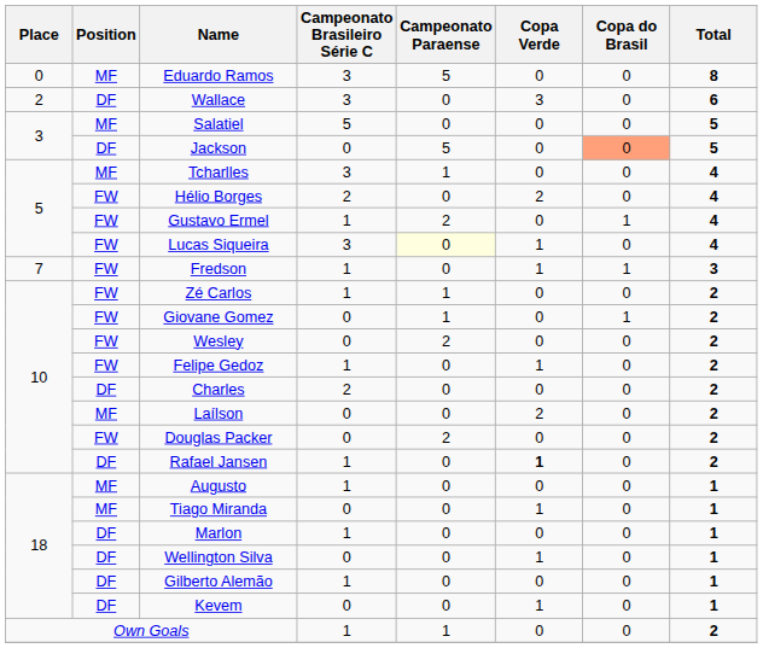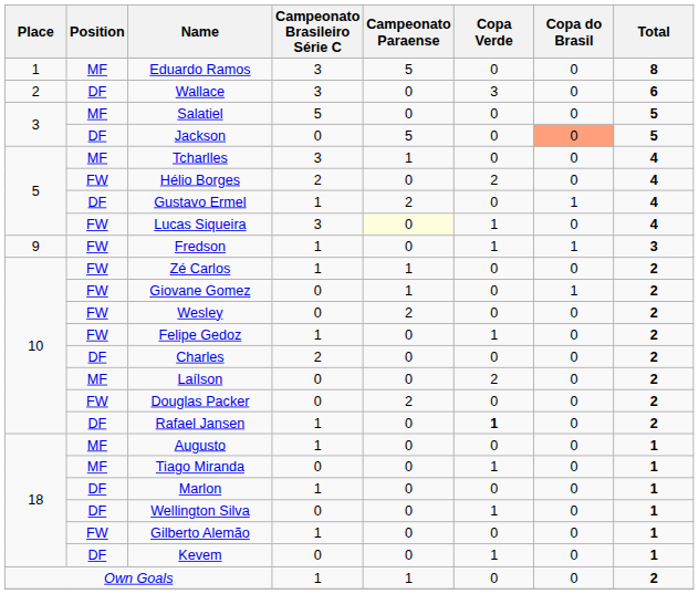Eduardo Ramos | Place: 0 -> 1
Gustavo Ermel | Position: FW -> DF
Fredson | Place: 7 -> 9
Gilberto Alemão | Position: DF -> FW
